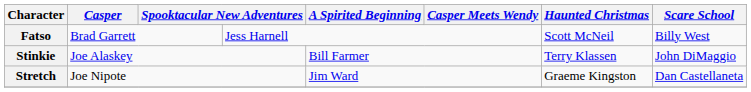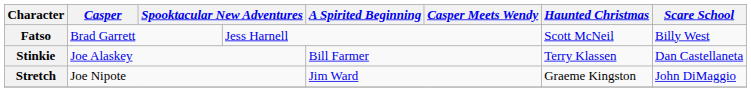Stinkie | Scare School: John DiMaggio -> Dan Castellaneta
Stretch | Scare School: Dan Castellaneta -> John DiMaggio
